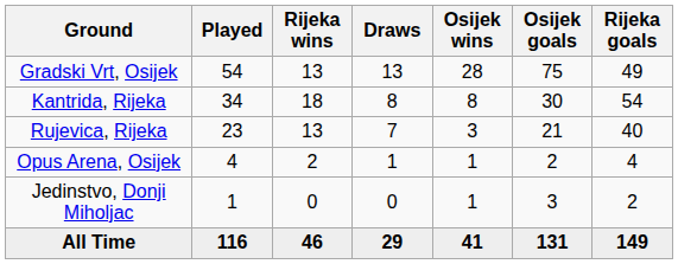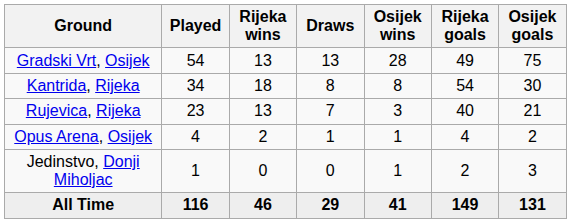columns swapped: Rijeka goals <-> Osijek goals
